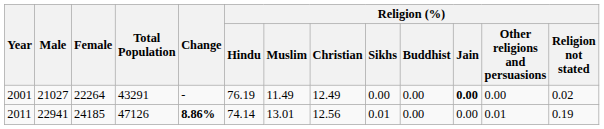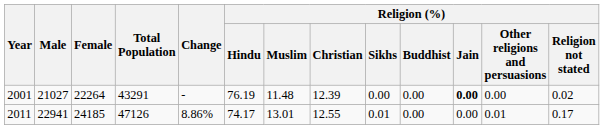2001 | Religion (%) / Muslim: 11.49 -> 11.48
2001 | Religion (%) / Christian: 12.49 -> 12.39
2011 | Change: bold -> normal
2011 | Religion (%) / Hindu: 74.14 -> 74.17
2011 | Religion (%) / Christian: 12.56 -> 12.55
2011 | Religion (%) / Religion not stated: 0.19 -> 0.17
